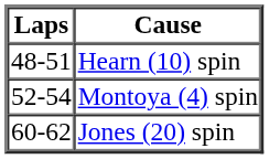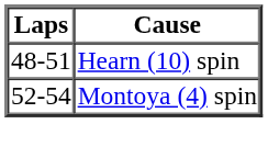- row: 60-62 | Jones (20) spin
